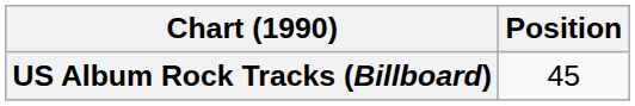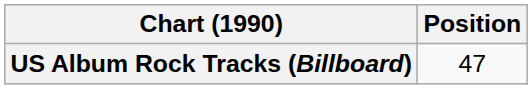US Album Rock Tracks (Billboard) | Position: 45 -> 47
